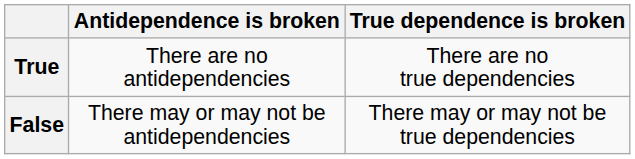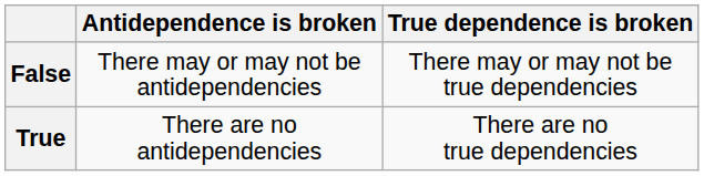rows swapped: True <-> False
